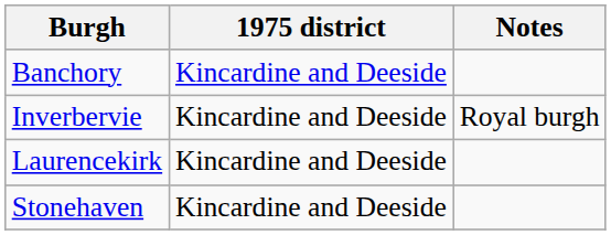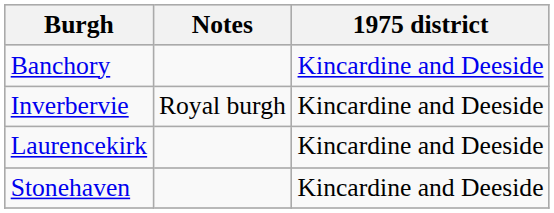columns swapped: Notes <-> 1975 district
